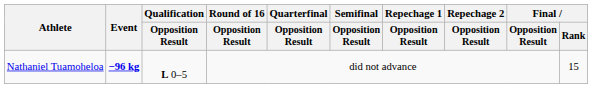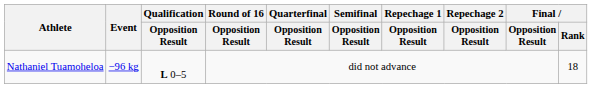Nathaniel Tuamoheloa | Event: bold -> normal
Nathaniel Tuamoheloa | Final / Rank: 15 -> 18
